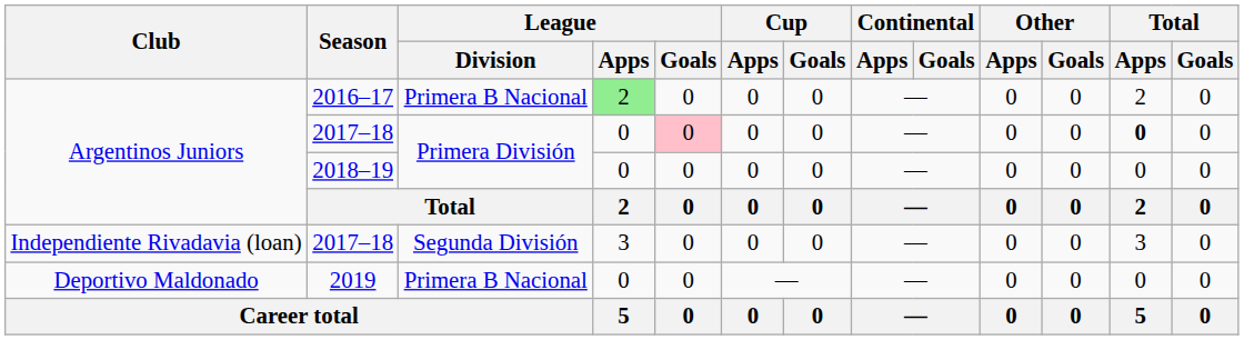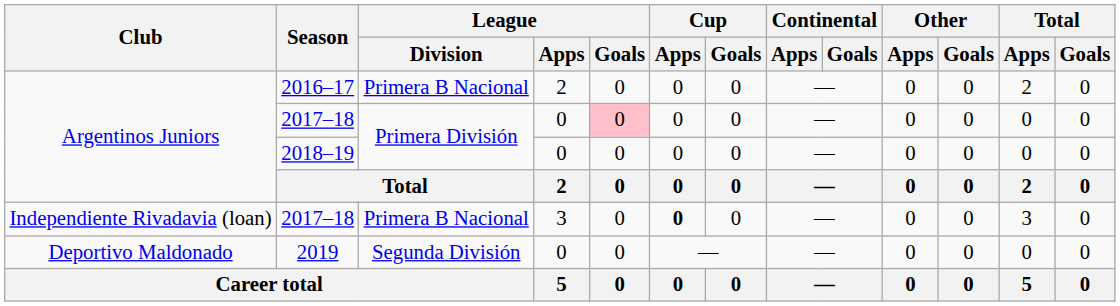2016–17 | League / Apps: lightgreen background -> no background
Argentinos Juniors / 2017–18 | Total / Apps: bold -> normal
Independiente Rivadavia (loan) / 2017–18 | League / Division: Segunda División -> Primera B Nacional
Independiente Rivadavia (loan) / 2017–18 | Cup / Apps: normal -> bold
2019 | League / Division: Primera B Nacional -> Segunda División
